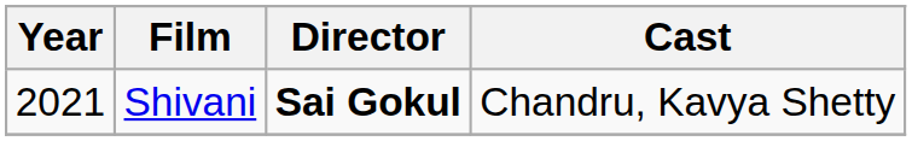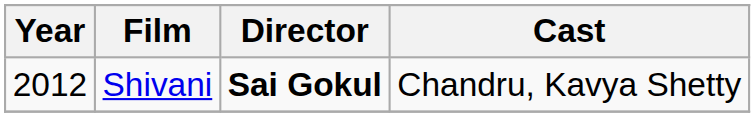Shivani | Year: 2021 -> 2012
